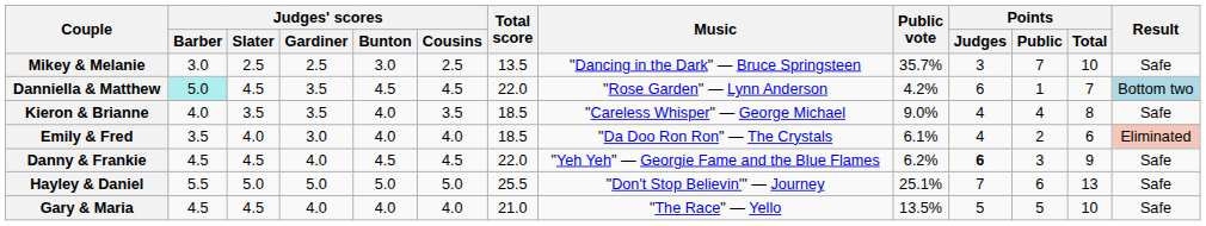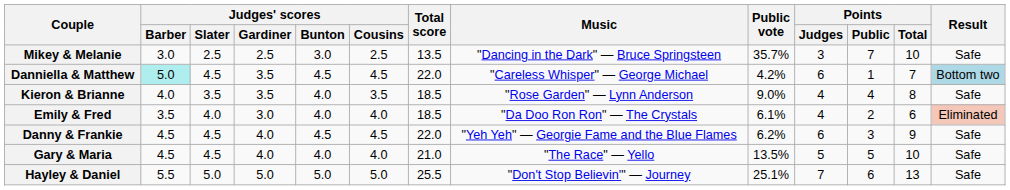Danniella & Matthew | Music: "Rose Garden" — Lynn Anderson -> "Careless Whisper" — George Michael
Kieron & Brianne | Music: "Careless Whisper" — George Michael -> "Rose Garden" — Lynn Anderson
Danny & Frankie | Points / Judges: bold -> normal
rows swapped: Hayley & Daniel <-> Gary & Maria
